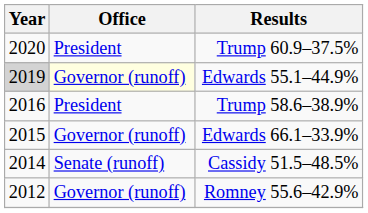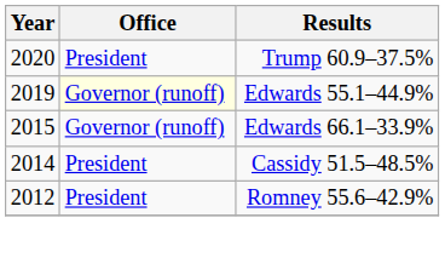Edwards 55.1–44.9% | Year: lightgrey background -> no background
- row: 2016 | President | Trump 58.6–38.9%
Cassidy 51.5–48.5% | Office: Senate (runoff) -> President
Romney 55.6–42.9% | Office: Governor (runoff) -> President
